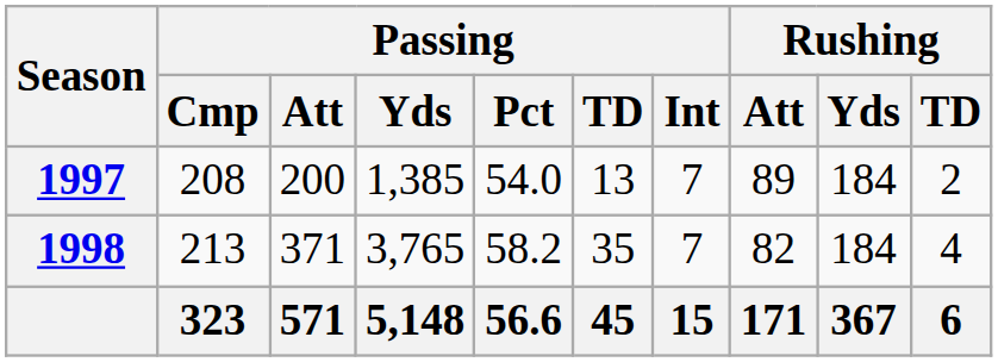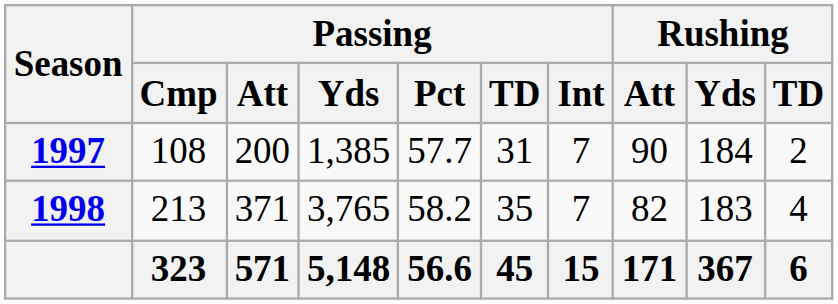1997 | Passing / Cmp: 208 -> 108
1997 | Passing / Pct: 54.0 -> 57.7
1997 | Passing / TD: 13 -> 31
1997 | Rushing / Att: 89 -> 90
1998 | Rushing / Yds: 184 -> 183
